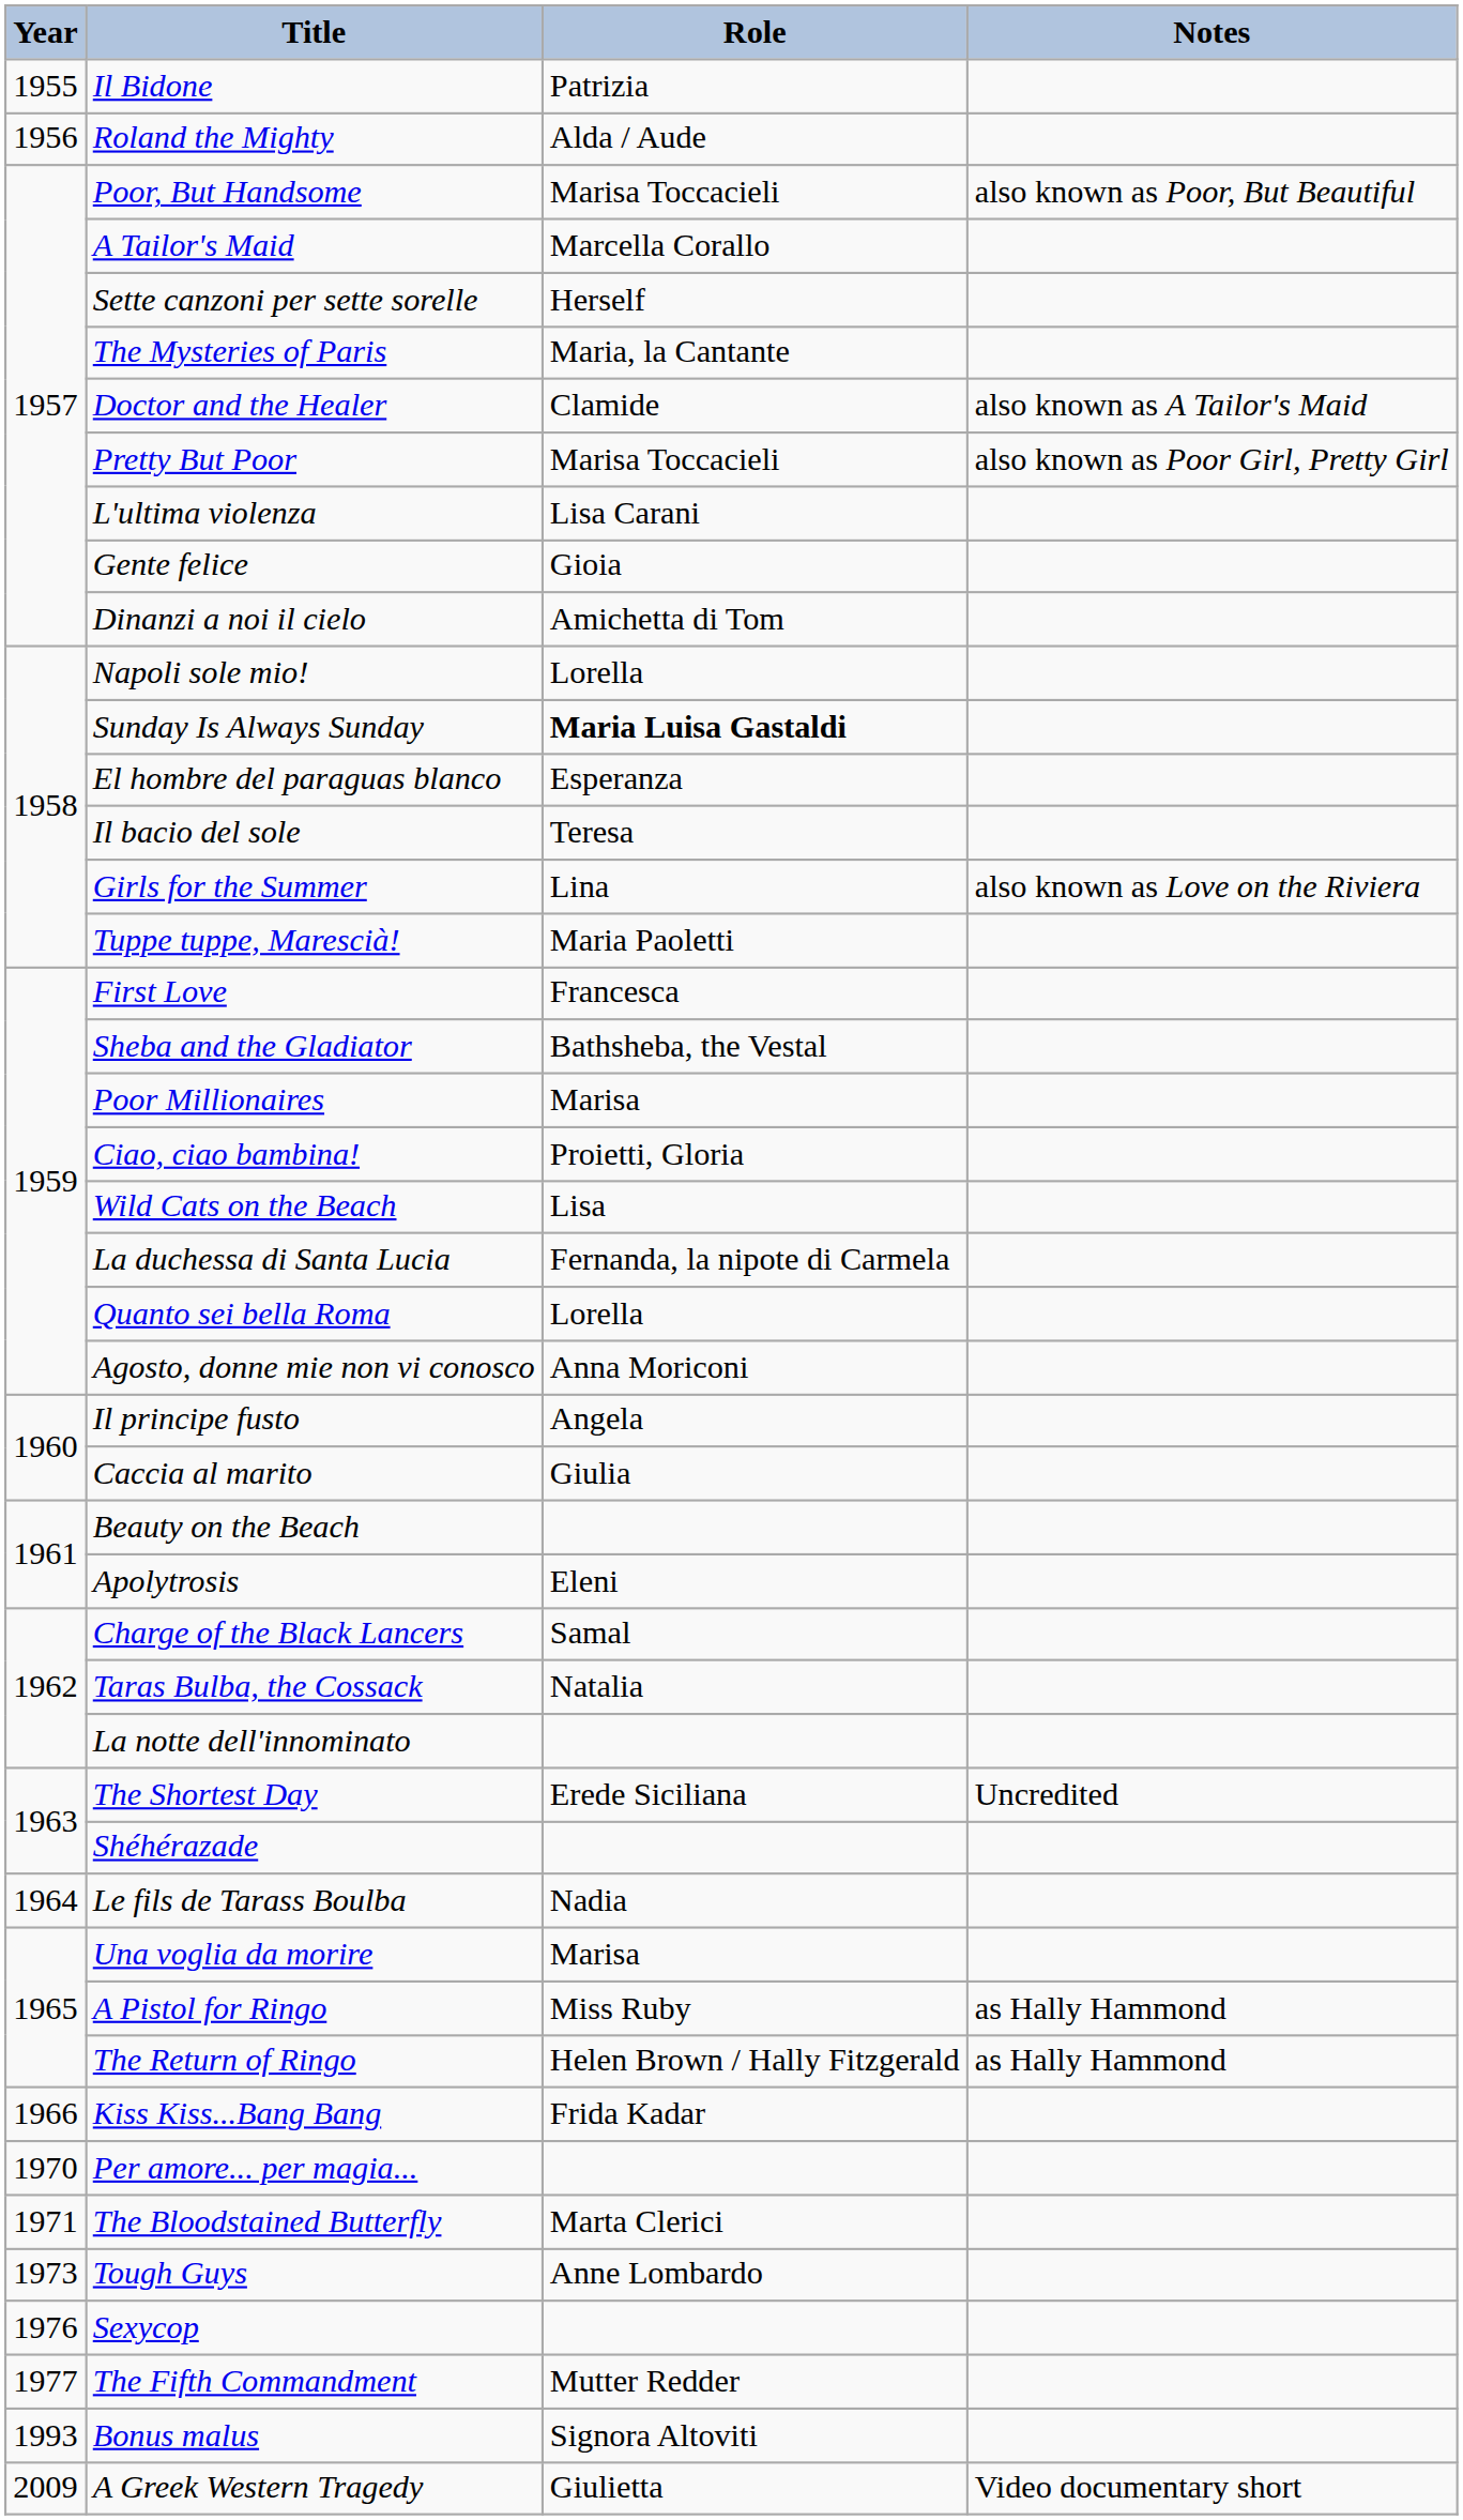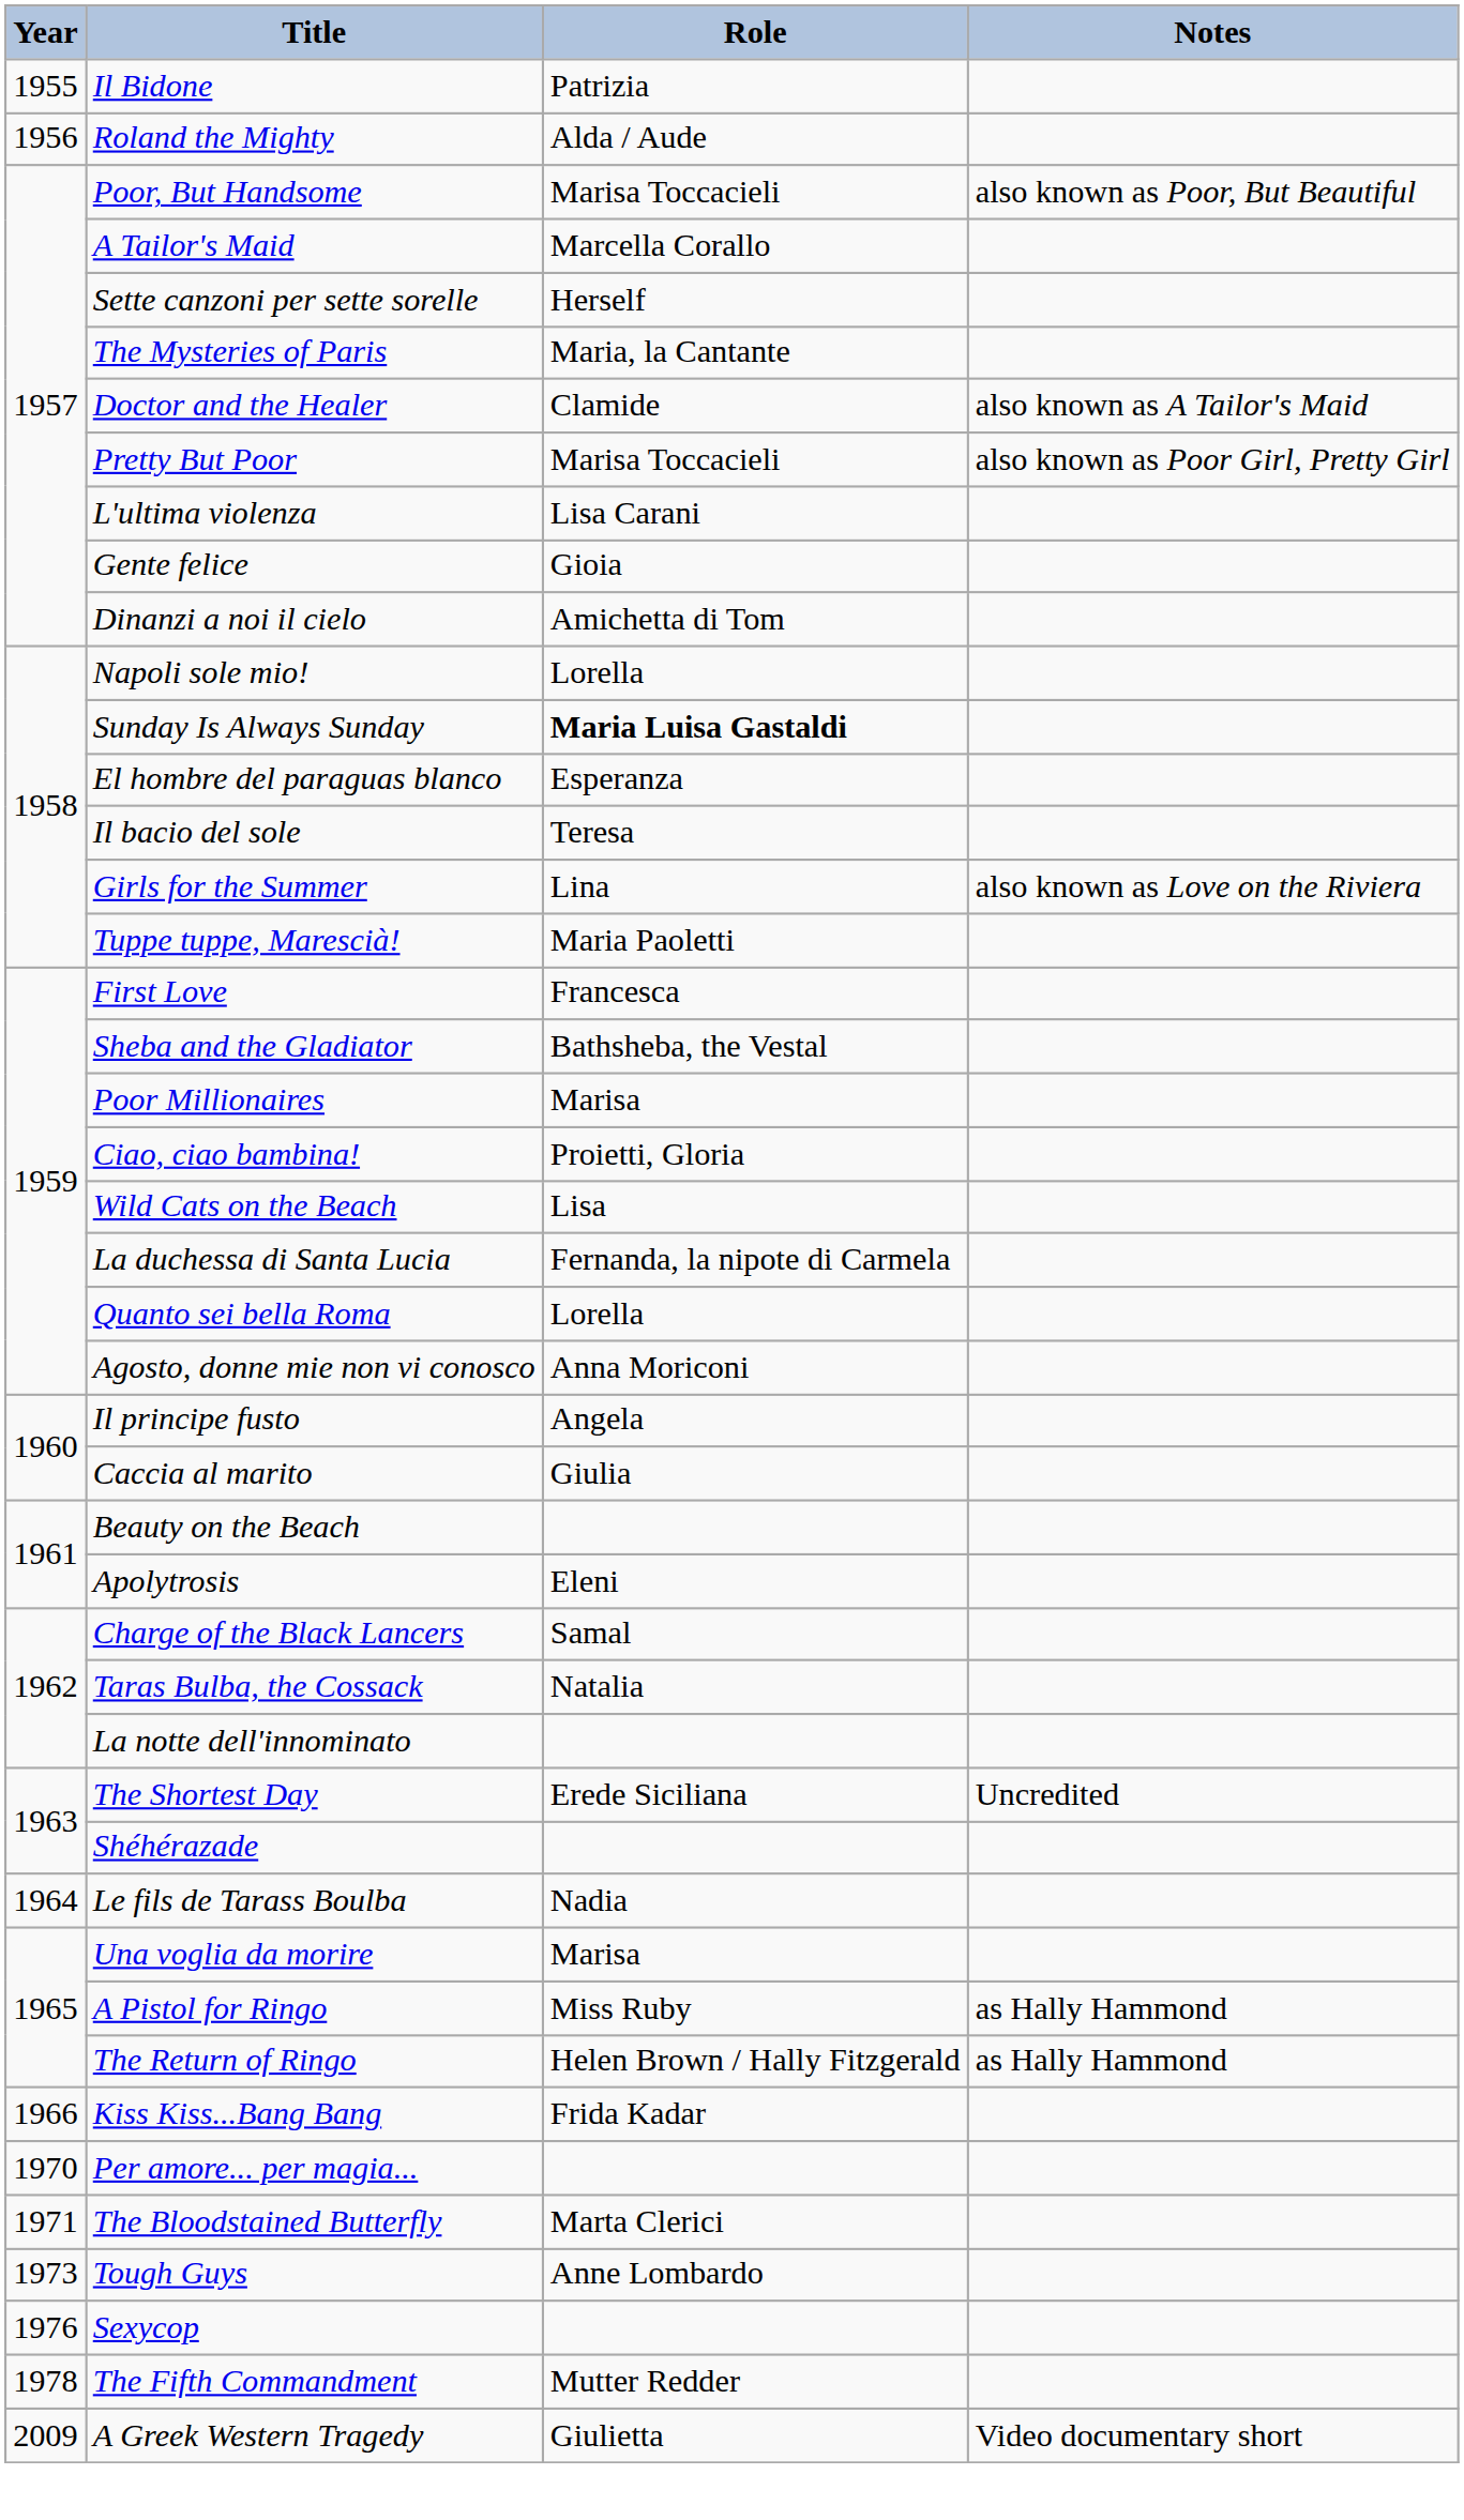The Fifth Commandment | Year: 1977 -> 1978
- row: 1993 | Bonus malus | Signora Altoviti
